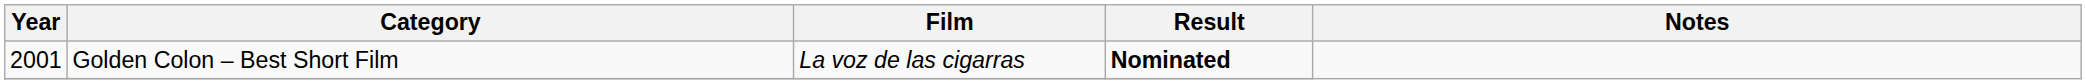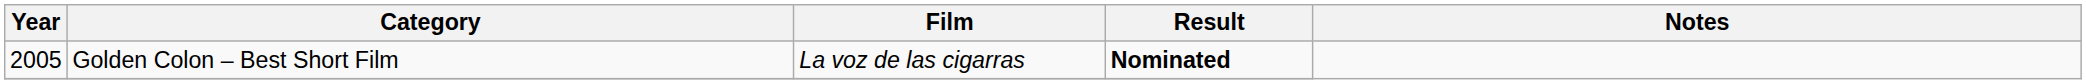Golden Colon – Best Short Film | Year: 2001 -> 2005
